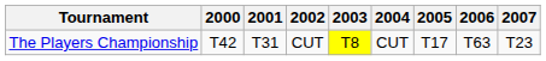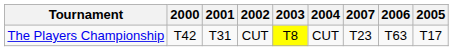columns swapped: 2005 <-> 2007
